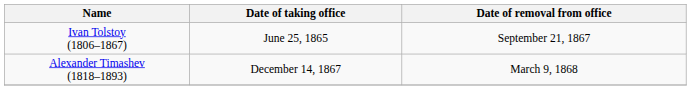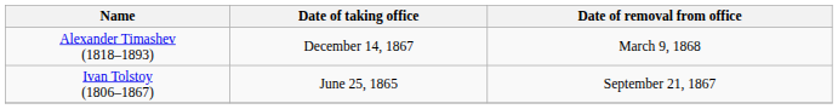rows swapped: Ivan Tolstoy (1806–1867) <-> Alexander Timashev (1818–1893)
